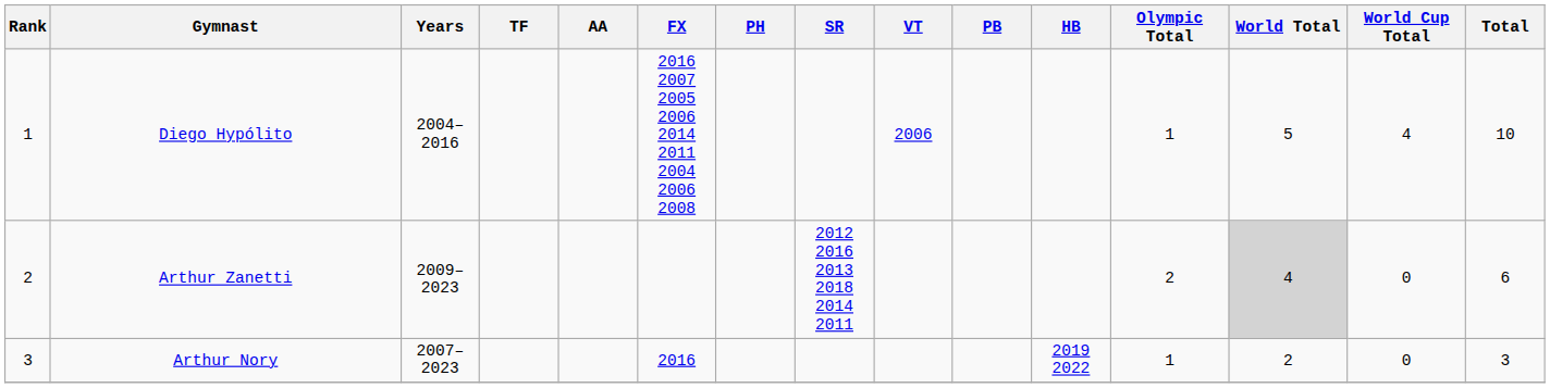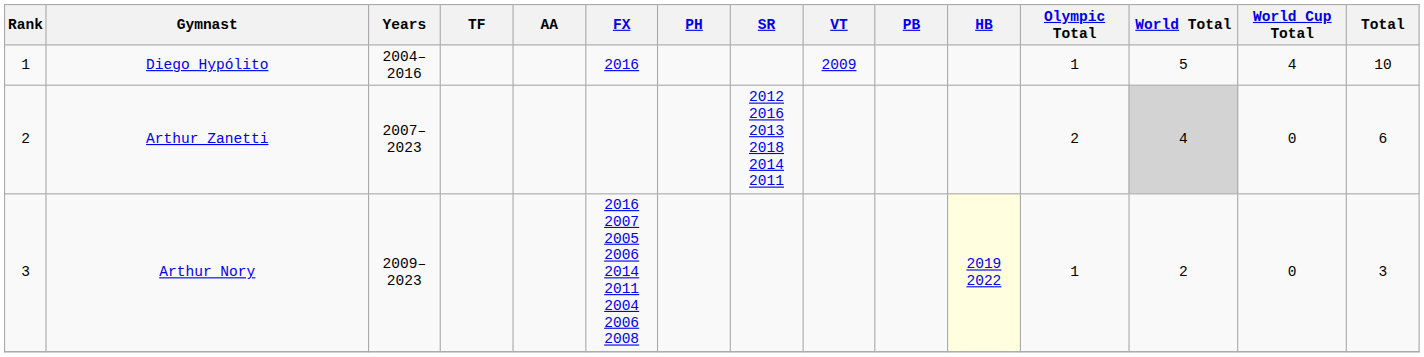Diego Hypólito | FX: 2016 2007 2005 2006 2014 2011 2004 2006 2008 -> 2016
Diego Hypólito | VT: 2006 -> 2009
Arthur Zanetti | Years: 2009–2023 -> 2007–2023
Arthur Nory | Years: 2007–2023 -> 2009–2023
Arthur Nory | FX: 2016 -> 2016 2007 2005 2006 2014 2011 2004 2006 2008
Arthur Nory | HB: no background -> lightyellow background
